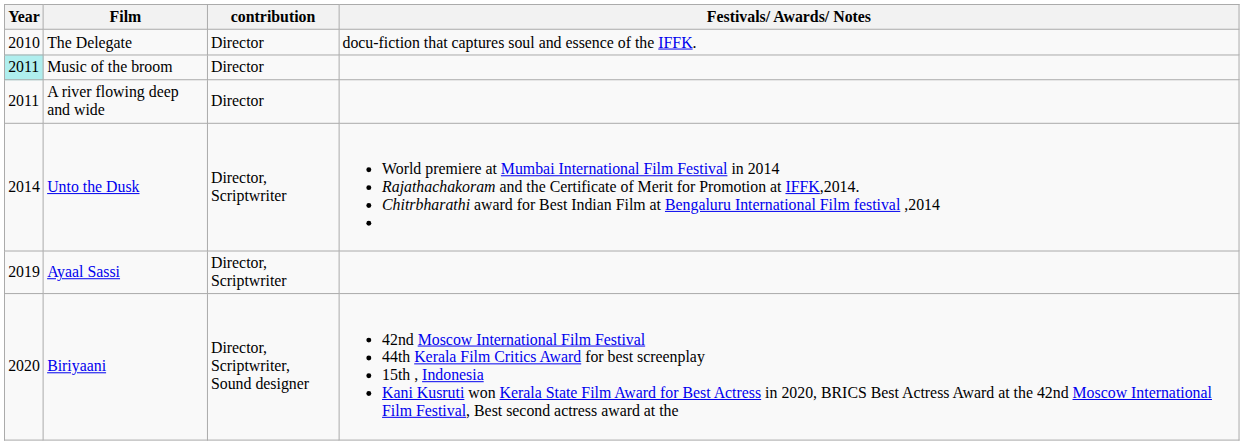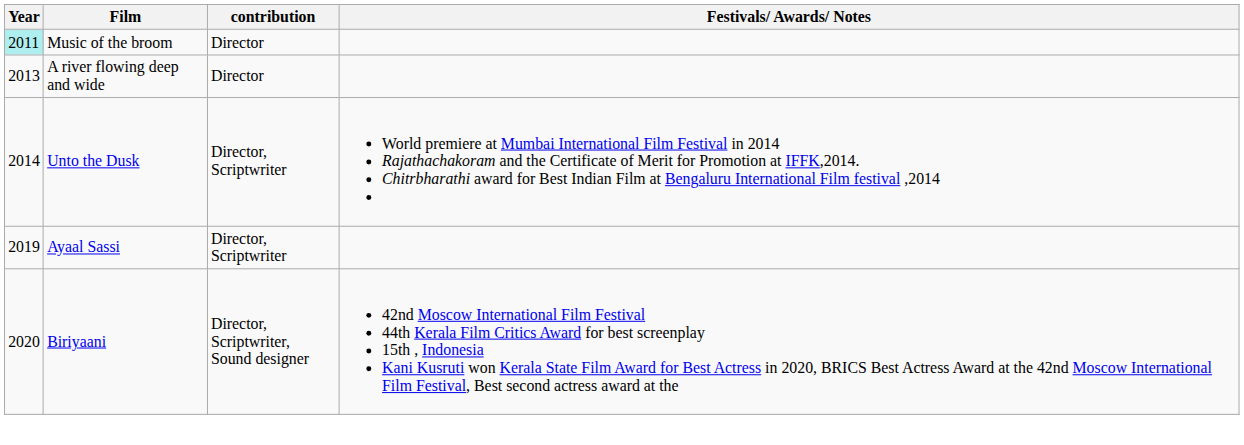- row: 2010 | The Delegate | Director | docu-fiction that captures soul and essence of the IFFK.
A river flowing deep and wide | Year: 2011 -> 2013
